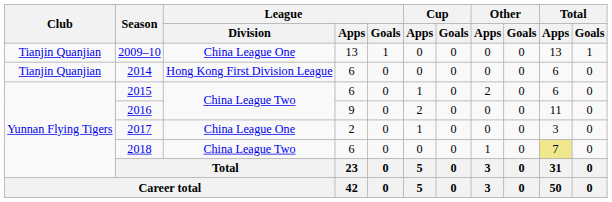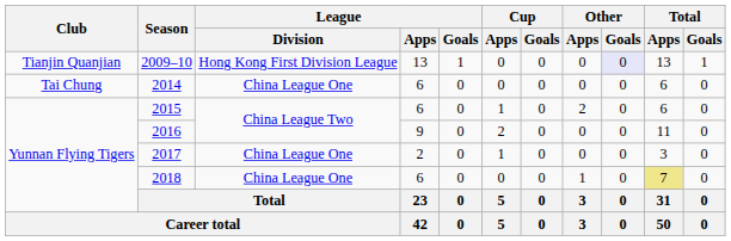2009–10 | League / Division: China League One -> Hong Kong First Division League
2009–10 | Other / Goals: no background -> lavender background
2014 | Club: Tianjin Quanjian -> Tai Chung
2014 | League / Division: Hong Kong First Division League -> China League One
2018 | League / Division: China League Two -> China League One
